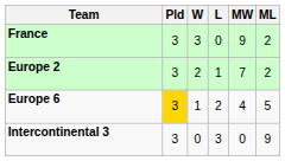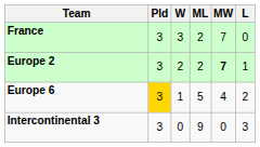columns swapped: L <-> ML
France | MW: 9 -> 7
Europe 2 | MW: normal -> bold
